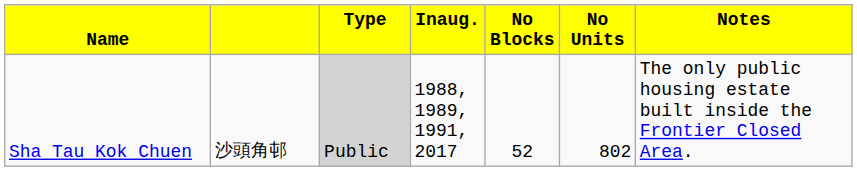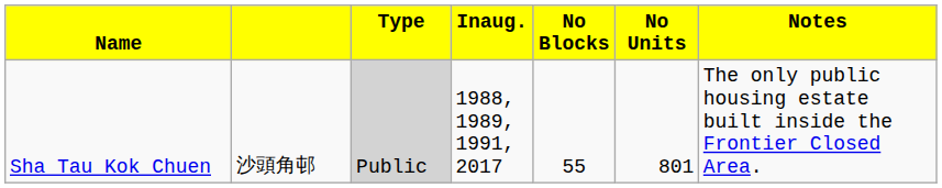Sha Tau Kok Chuen | column 5: 52 -> 55
Sha Tau Kok Chuen | column 6: 802 -> 801
